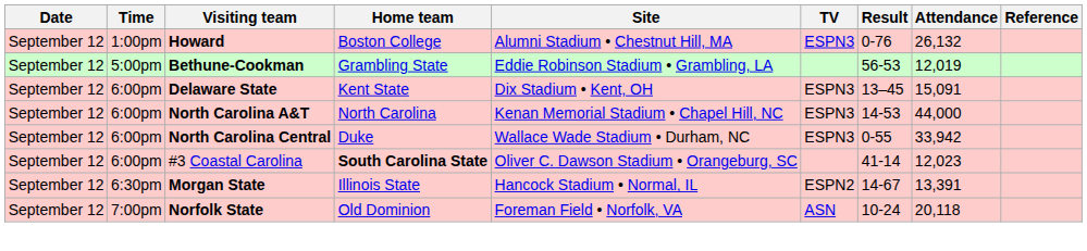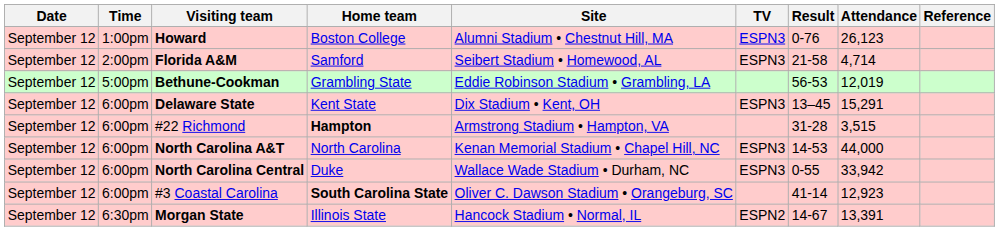Howard | Attendance: 26,132 -> 26,123
+ row: September 12 | 2:00pm | Florida A&M | Samford | Seibert Stadium • Homewood, AL | ESPN3 | 21-58 | 4,714
Delaware State | Attendance: 15,091 -> 15,291
+ row: September 12 | 6:00pm | #22 Richmond | Hampton | Armstrong Stadium • Hampton, VA | 31-28 | 3,515
#3 Coastal Carolina | Attendance: 12,023 -> 12,923
- row: September 12 | 7:00pm | Norfolk State | Old Dominion | Foreman Field • Norfolk, VA | ASN | 10-24 | 20,118
